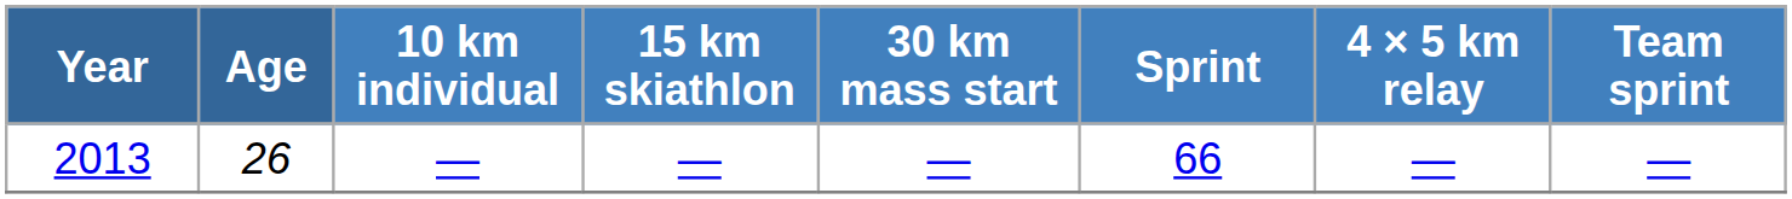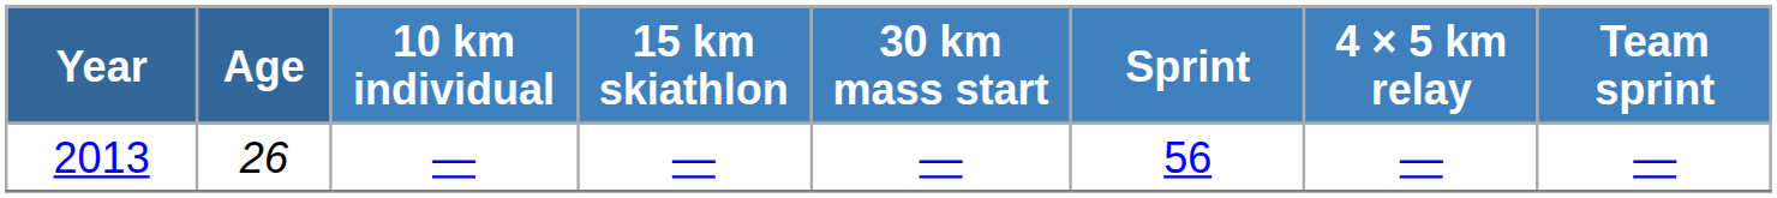2013 | Sprint: 66 -> 56
